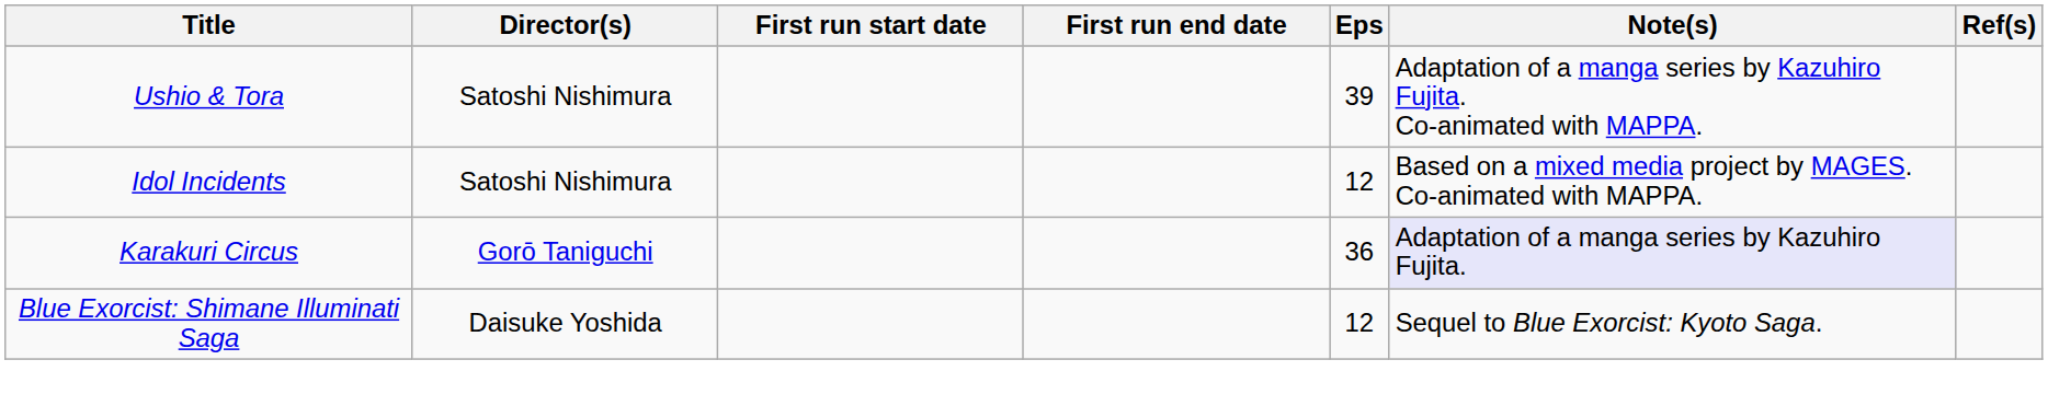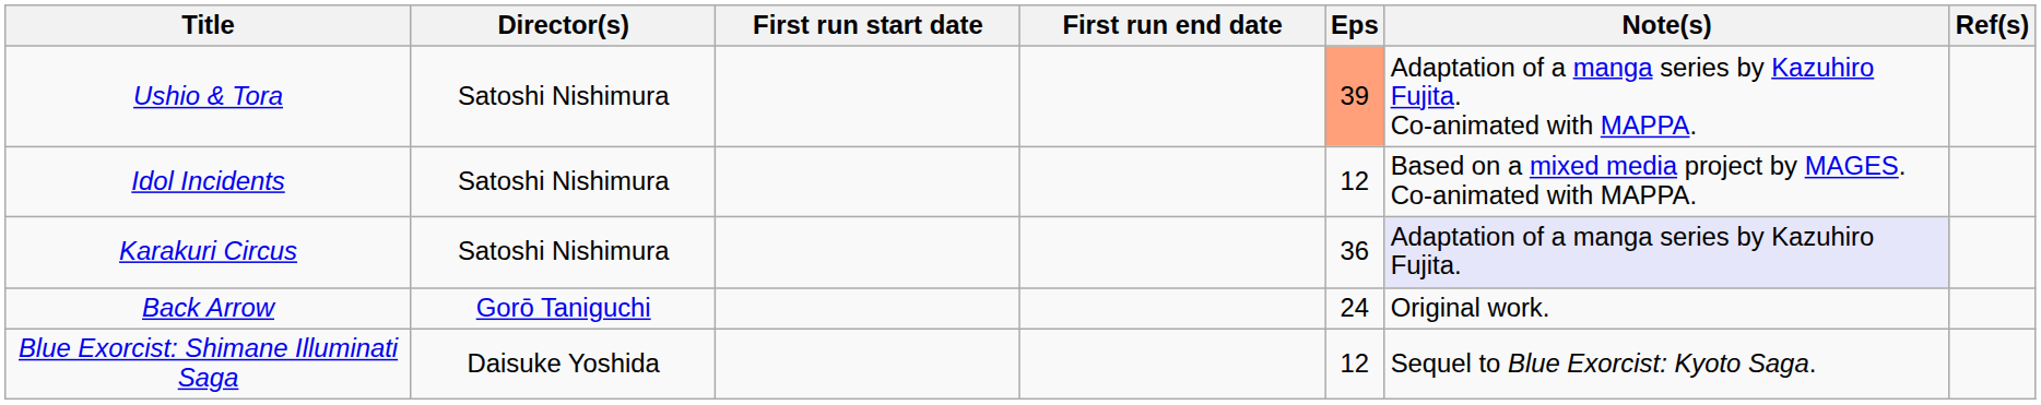Ushio & Tora | Eps: no background -> lightsalmon background
Karakuri Circus | Director(s): Gorō Taniguchi -> Satoshi Nishimura
+ row: Back Arrow | Gorō Taniguchi | 24 | Original work.
